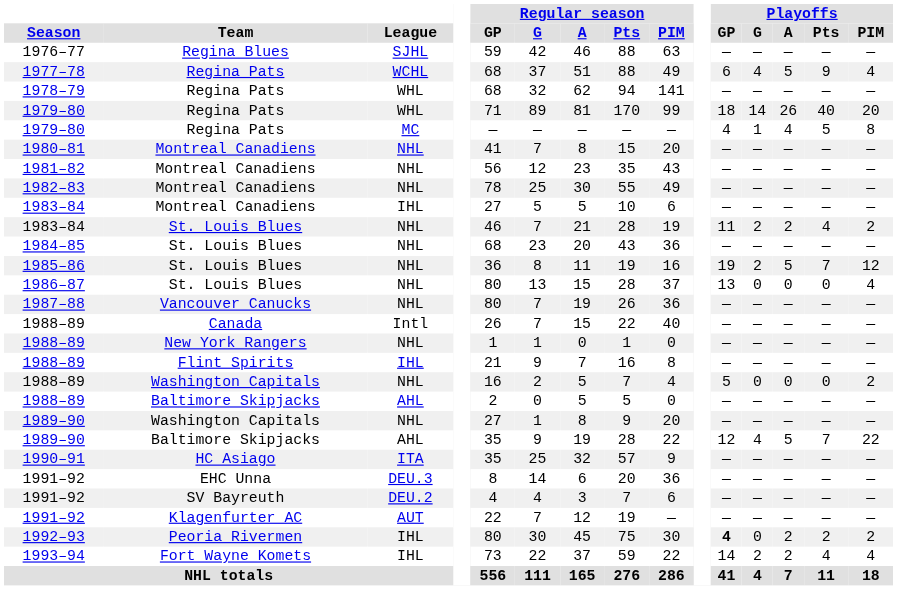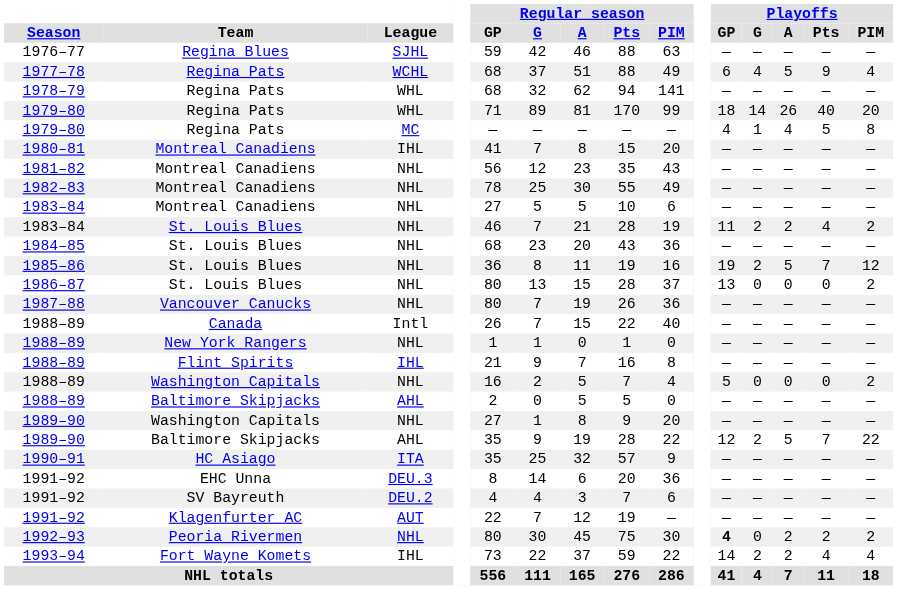1980–81 | League: NHL -> IHL
1983–84 / Montreal Canadiens | League: IHL -> NHL
1986–87 | Playoffs / PIM: 4 -> 2
1989–90 / Baltimore Skipjacks | Playoffs / G: 4 -> 2
1992–93 | League: IHL -> NHL
